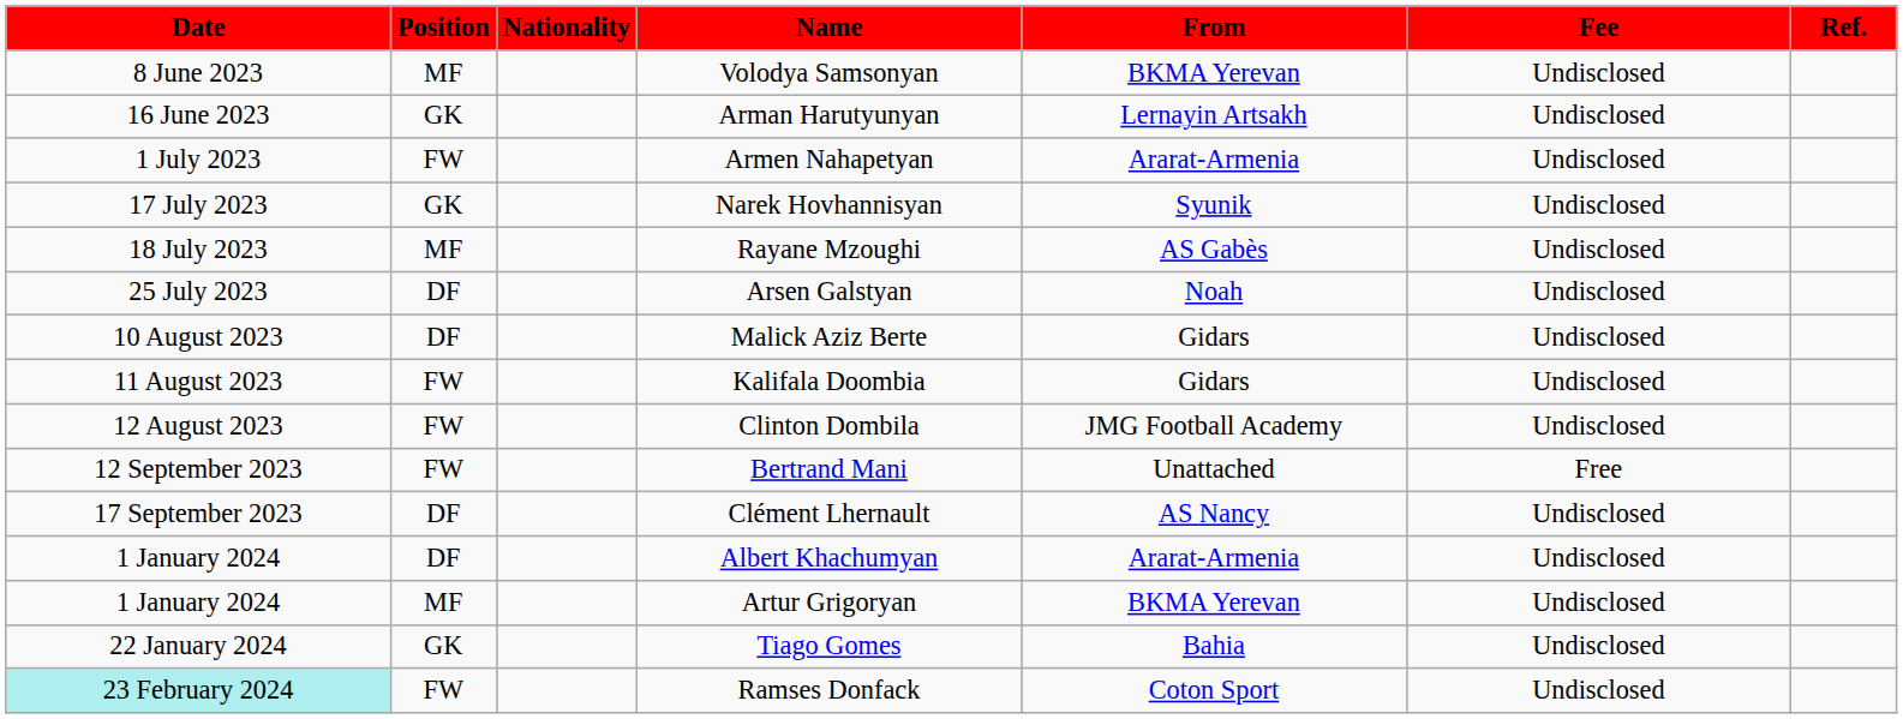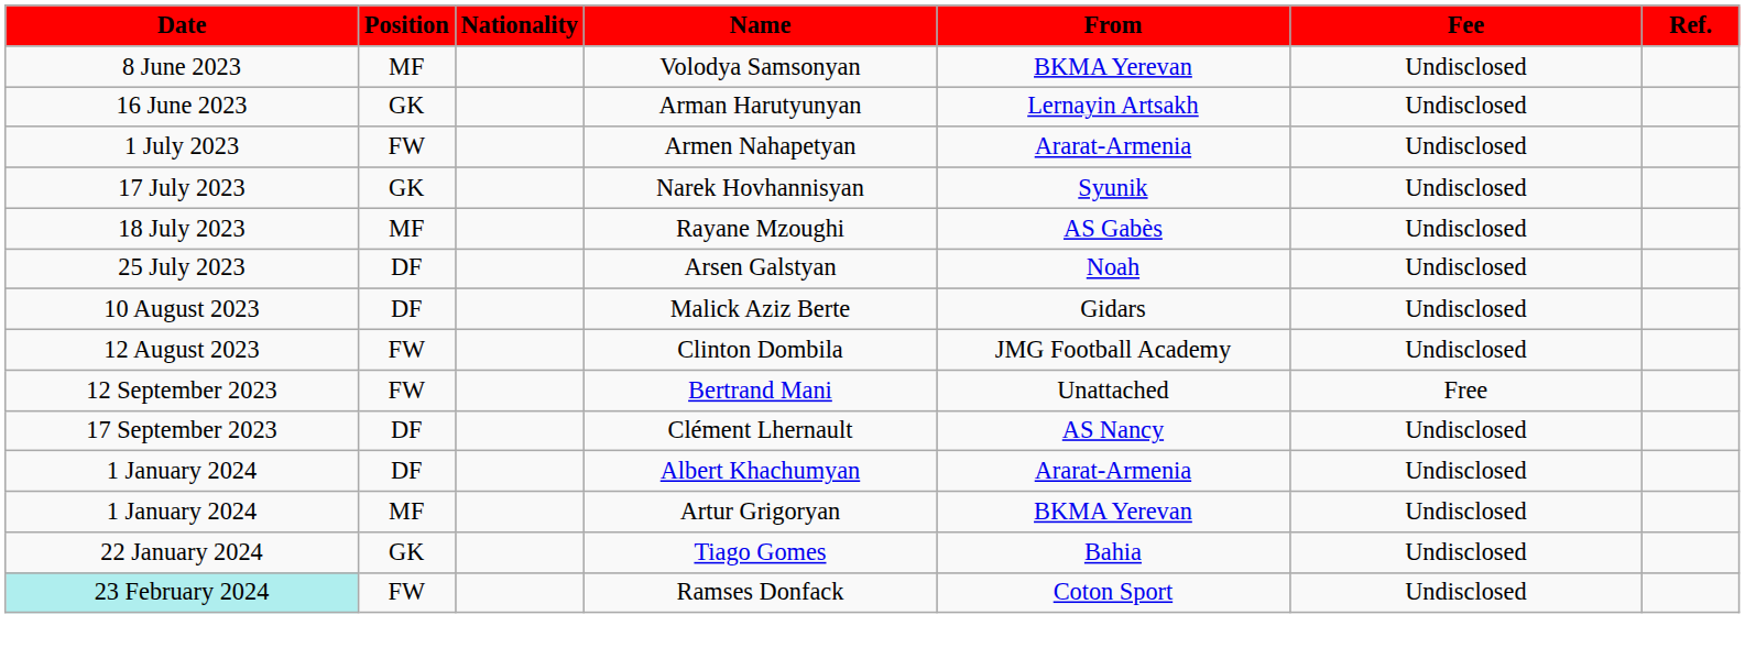- row: 11 August 2023 | FW | Kalifala Doombia | Gidars | Undisclosed
